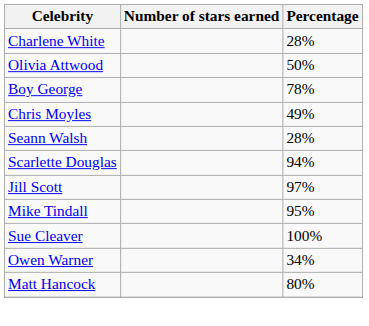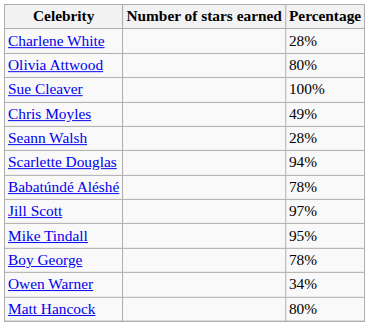Olivia Attwood | Percentage: 50% -> 80%
rows swapped: Sue Cleaver <-> Boy George
+ row: Babatúndé Aléshé | 78%
